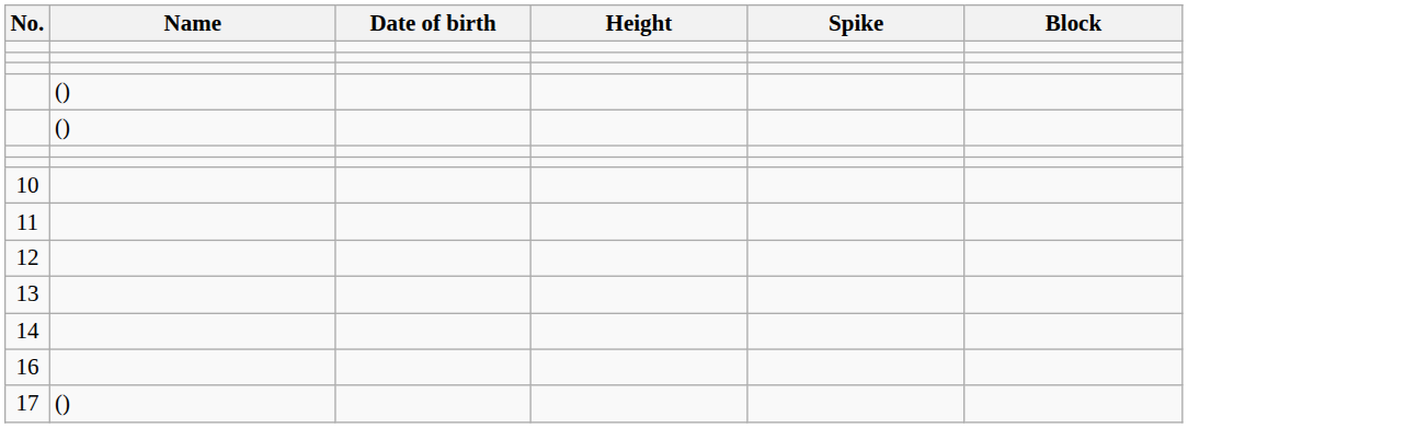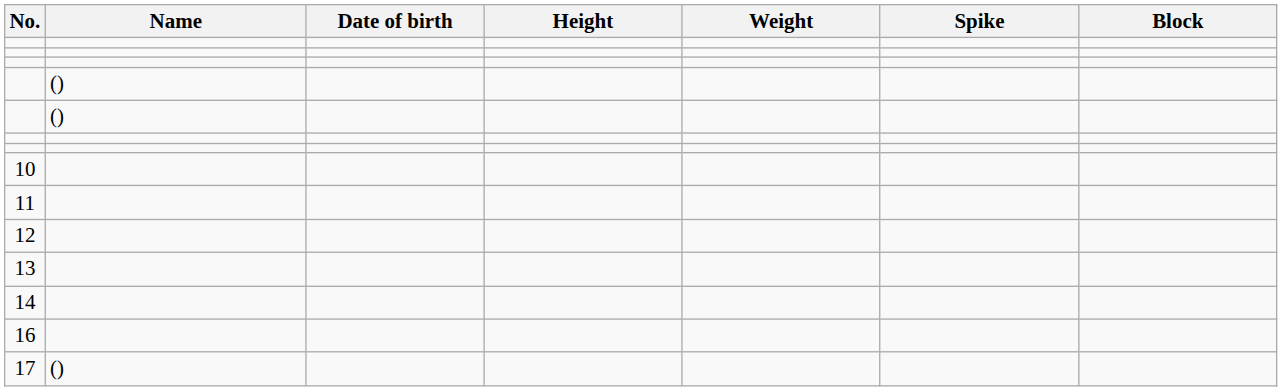+ column: Weight
